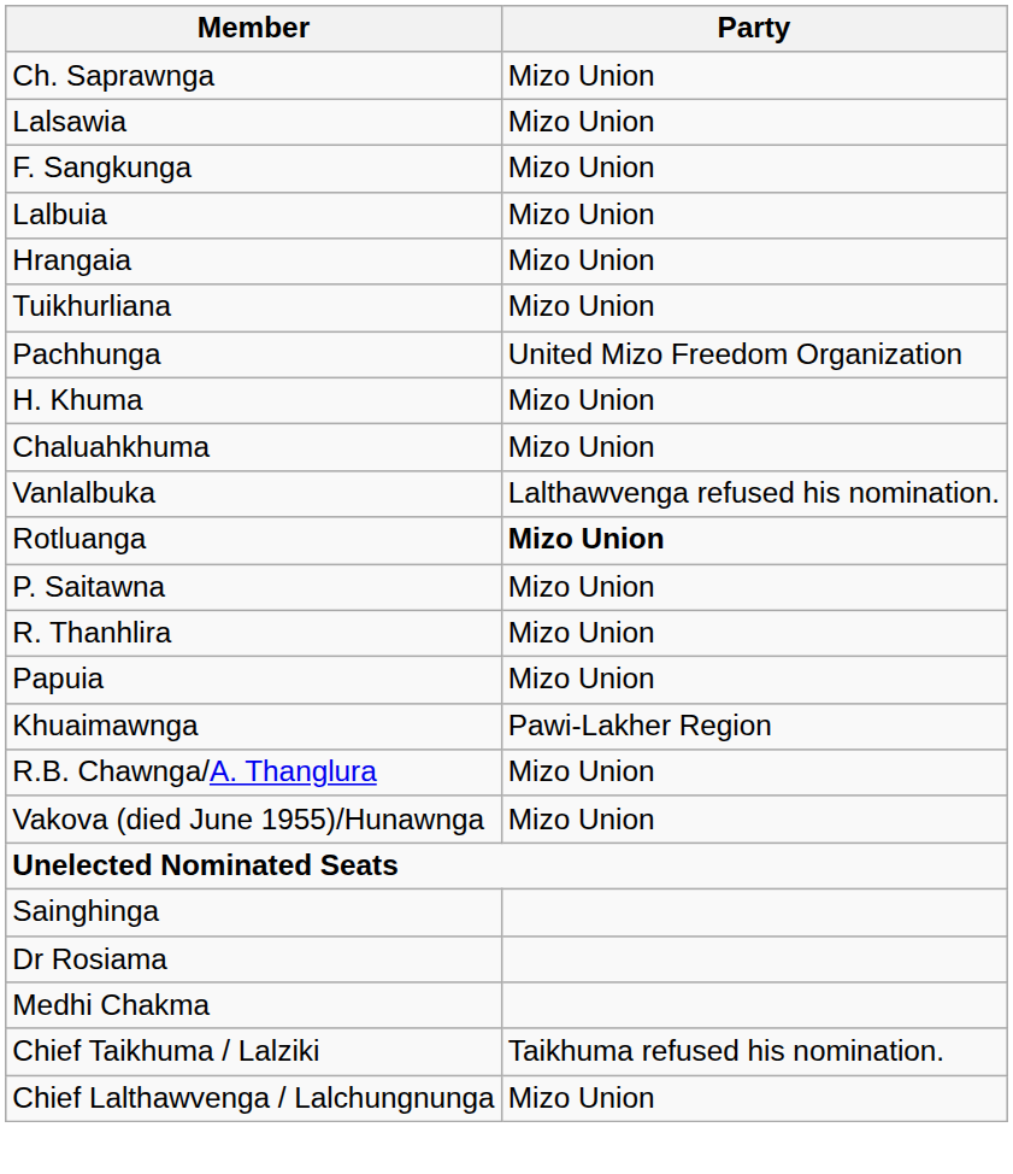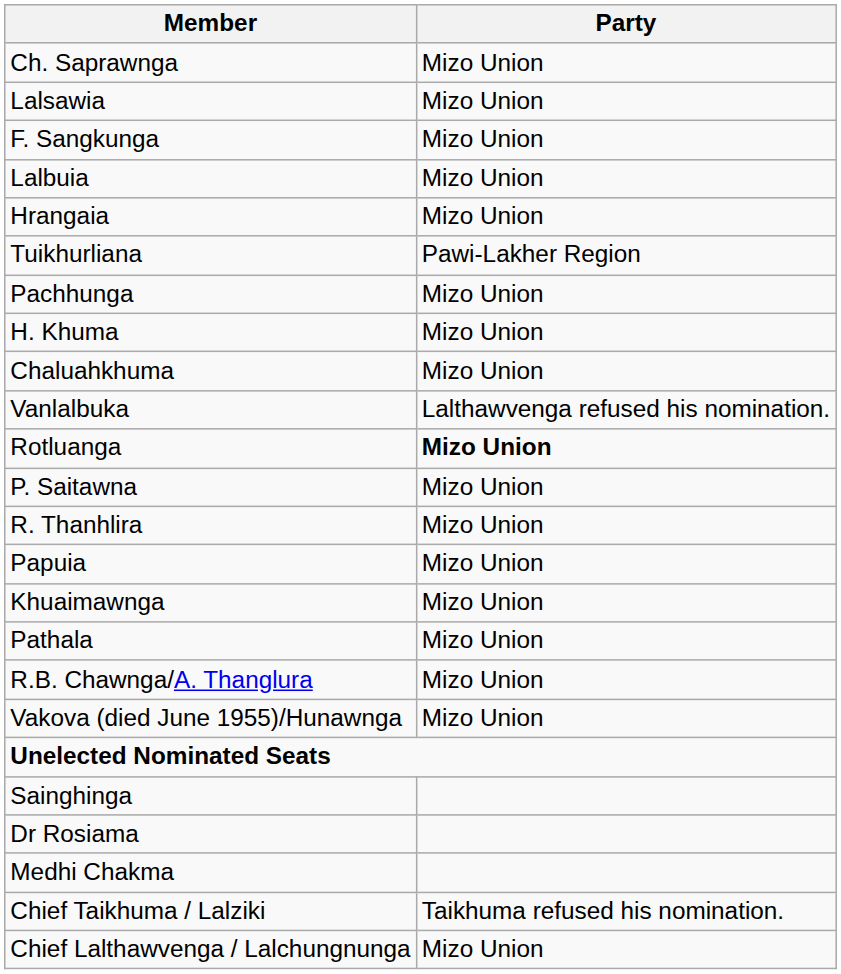Tuikhurliana | Party: Mizo Union -> Pawi-Lakher Region
Pachhunga | Party: United Mizo Freedom Organization -> Mizo Union
Khuaimawnga | Party: Pawi-Lakher Region -> Mizo Union
+ row: Pathala | Mizo Union
